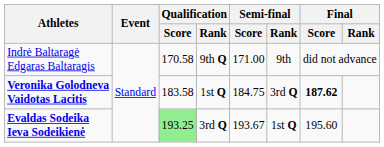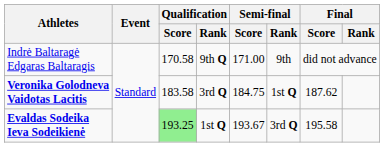Veronika Golodneva Vaidotas Lacitis | Qualification / Rank: 1st Q -> 3rd Q
Veronika Golodneva Vaidotas Lacitis | Semi-final / Rank: 3rd Q -> 1st Q
Veronika Golodneva Vaidotas Lacitis | Final / Score: bold -> normal
Evaldas Sodeika Ieva Sodeikienė | Qualification / Rank: 3rd Q -> 1st Q
Evaldas Sodeika Ieva Sodeikienė | Semi-final / Rank: 1st Q -> 3rd Q
Evaldas Sodeika Ieva Sodeikienė | Final / Score: 195.60 -> 195.58
